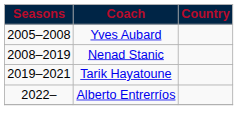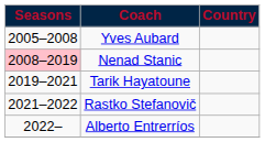Nenad Stanic | Seasons: no background -> pink background
+ row: 2021–2022 | Rastko Stefanovič
